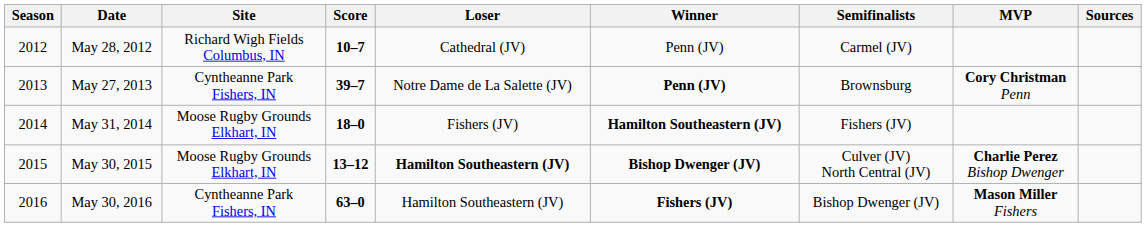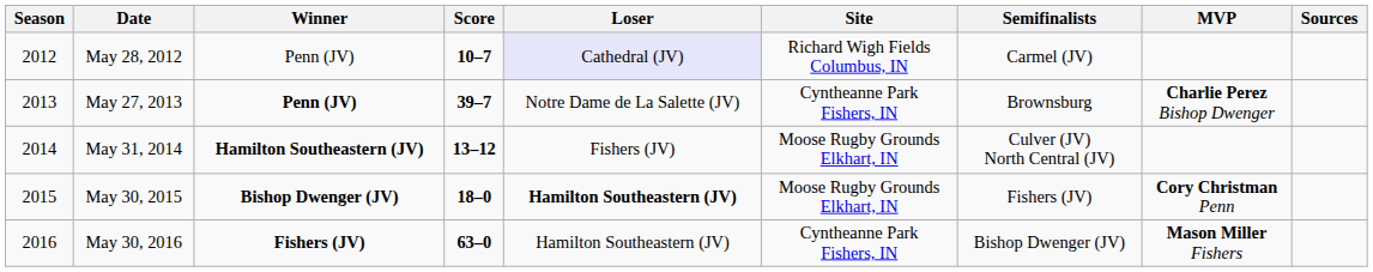columns swapped: Winner <-> Site
May 28, 2012 | Loser: no background -> lavender background
May 27, 2013 | MVP: Cory Christman Penn -> Charlie Perez Bishop Dwenger
May 31, 2014 | Score: 18–0 -> 13–12
May 31, 2014 | Semifinalists: Fishers (JV) -> Culver (JV) North Central (JV)
May 30, 2015 | Score: 13–12 -> 18–0
May 30, 2015 | Semifinalists: Culver (JV) North Central (JV) -> Fishers (JV)
May 30, 2015 | MVP: Charlie Perez Bishop Dwenger -> Cory Christman Penn
